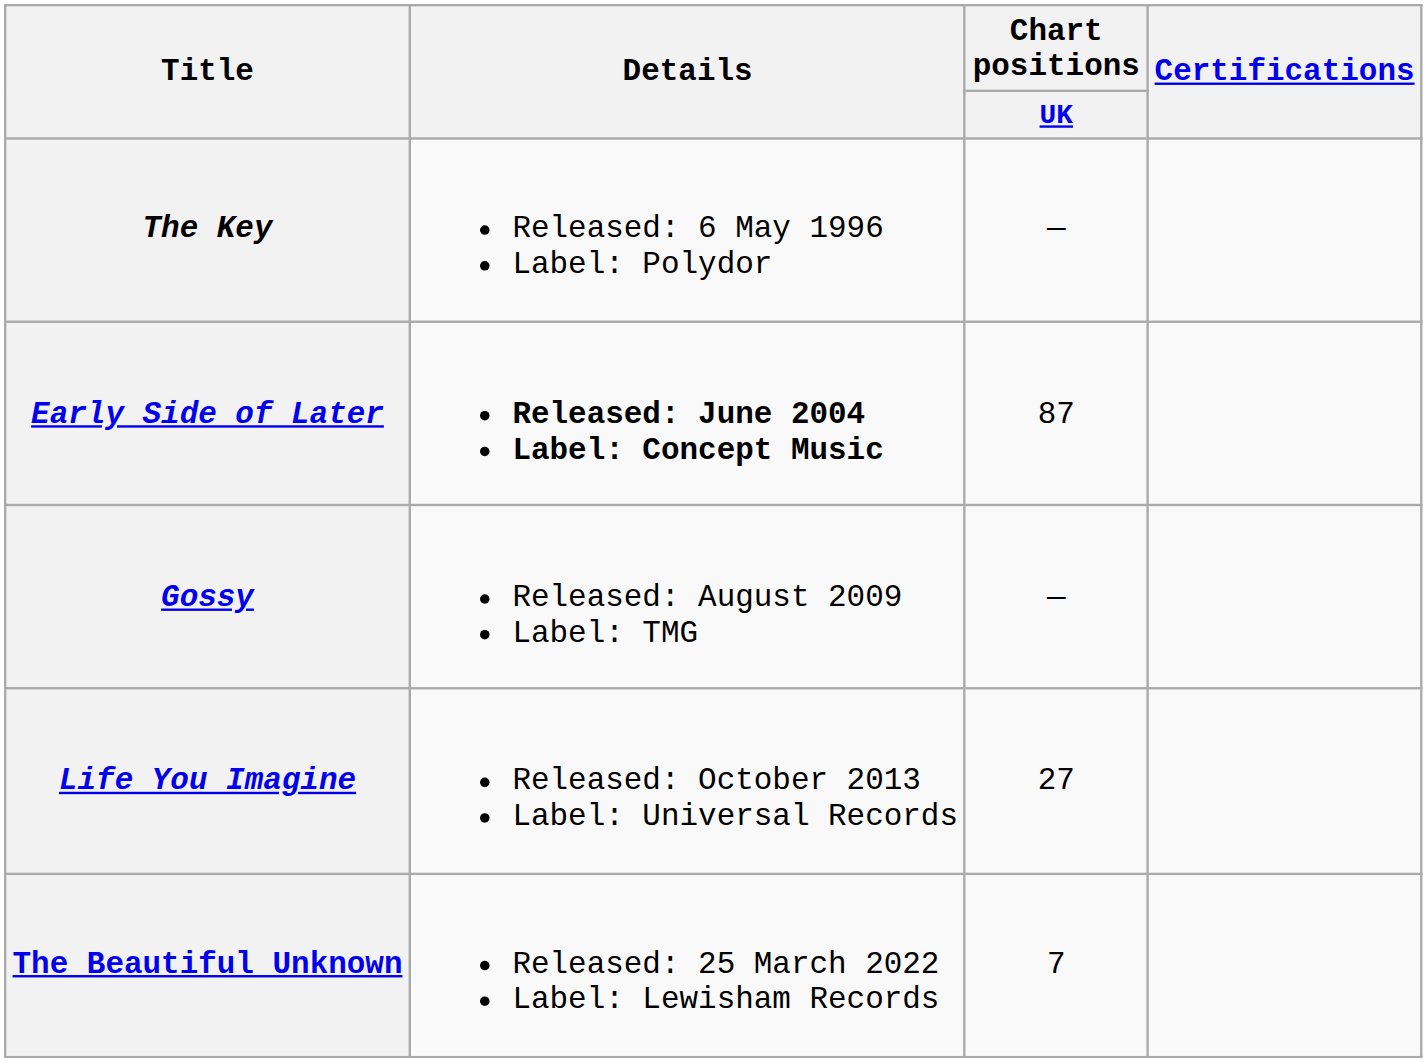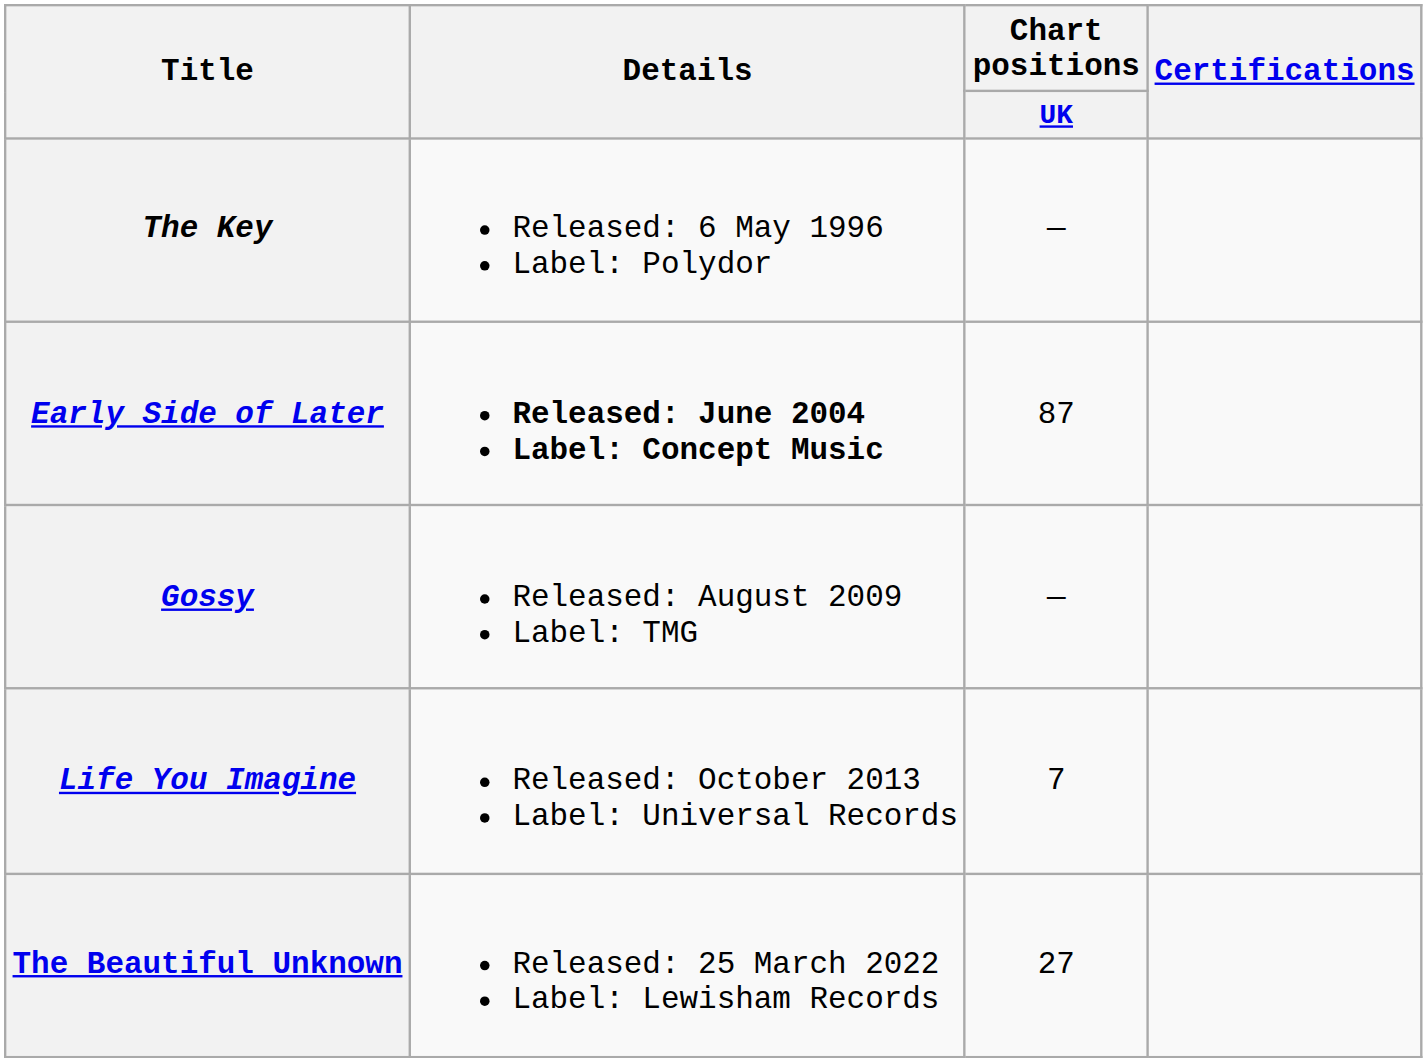Life You Imagine | Chart positions / UK: 27 -> 7
The Beautiful Unknown | Chart positions / UK: 7 -> 27
